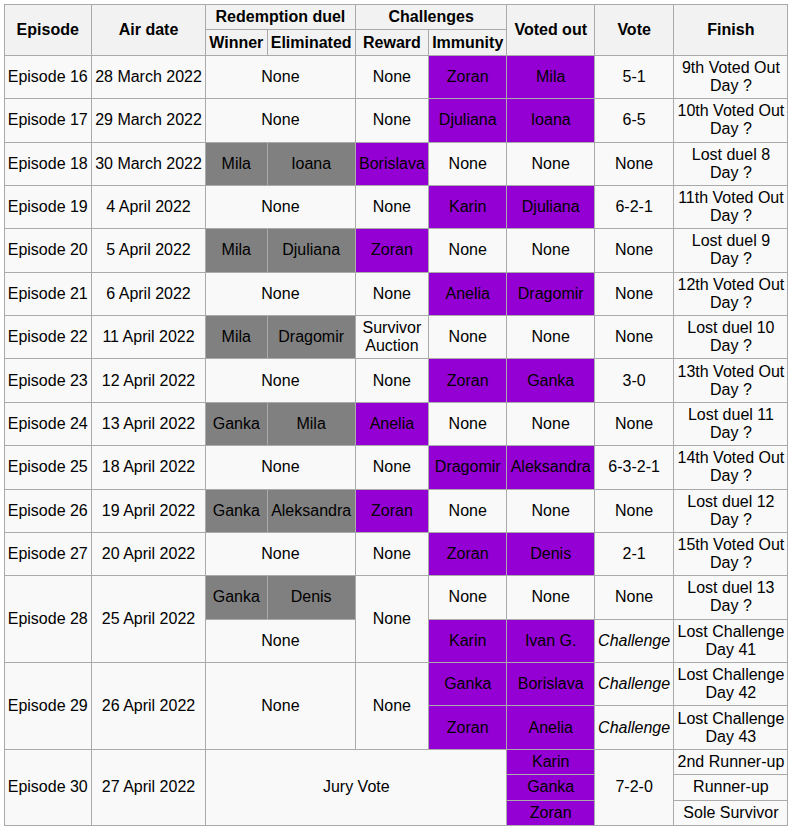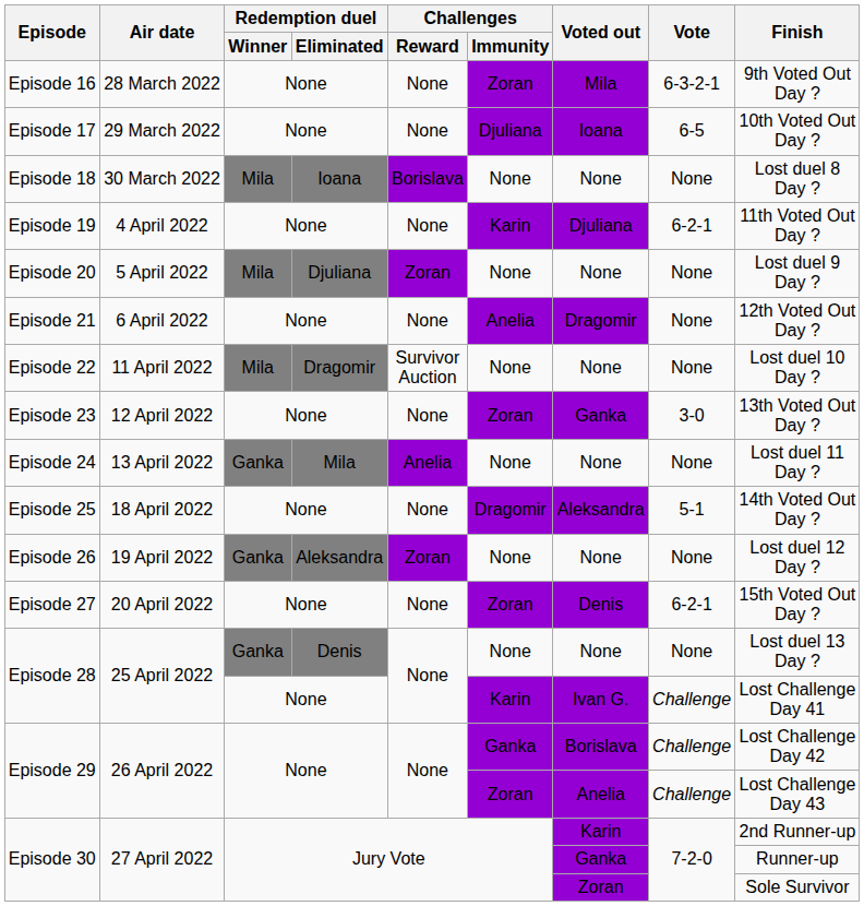Episode 16 | Vote: 5-1 -> 6-3-2-1
Episode 25 | Vote: 6-3-2-1 -> 5-1
Episode 27 | Vote: 2-1 -> 6-2-1
